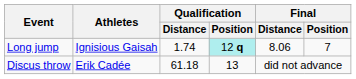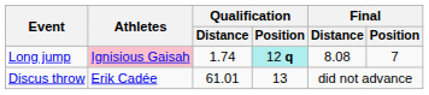Long jump | Athletes: no background -> pink background
Long jump | Final / Distance: 8.06 -> 8.08
Discus throw | Qualification / Distance: 61.18 -> 61.01
